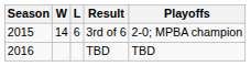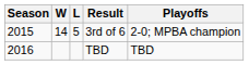3rd of 6 | L: 6 -> 5
